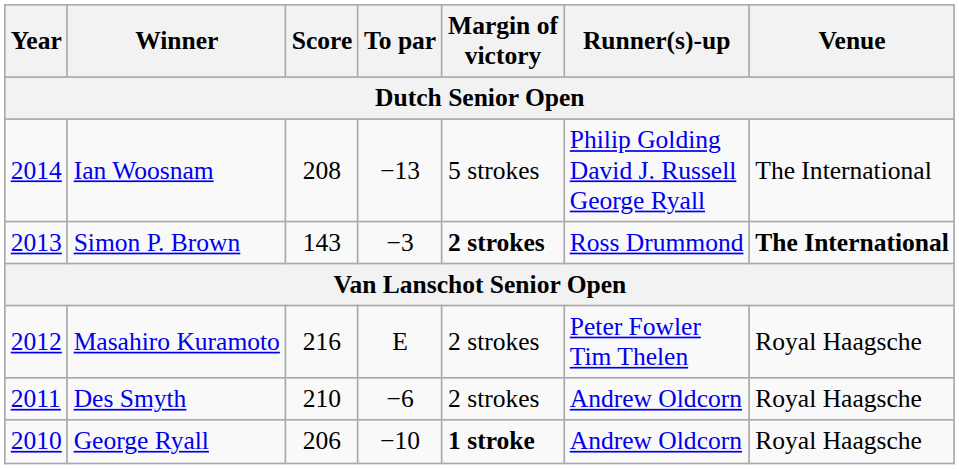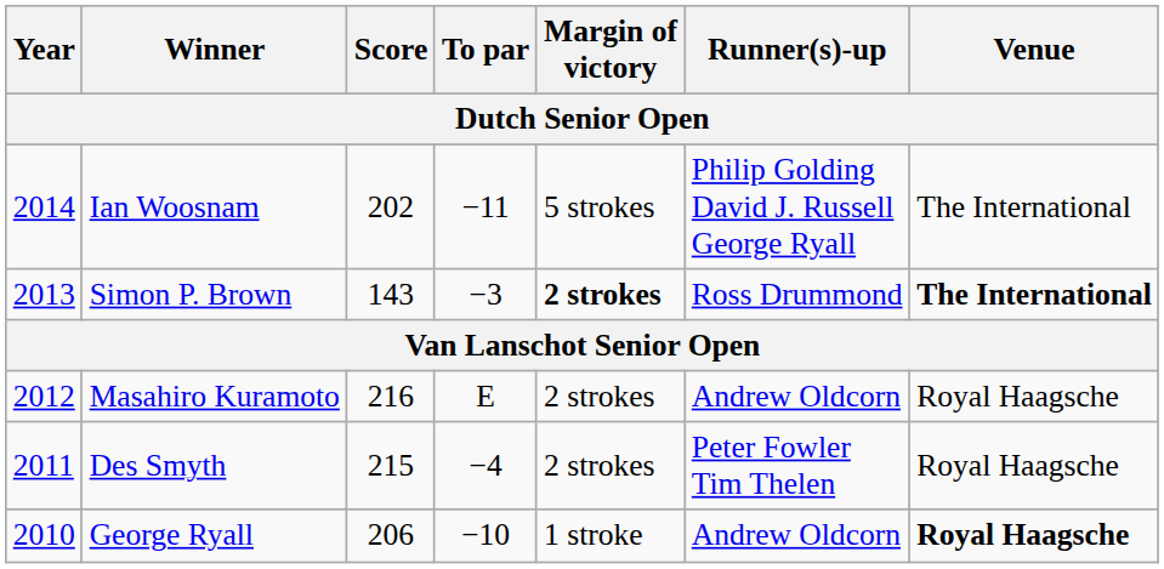Ian Woosnam | Score: 208 -> 202
Ian Woosnam | To par: −13 -> −11
Masahiro Kuramoto | Runner(s)-up: Peter Fowler Tim Thelen -> Andrew Oldcorn
Des Smyth | Score: 210 -> 215
Des Smyth | To par: −6 -> −4
Des Smyth | Runner(s)-up: Andrew Oldcorn -> Peter Fowler Tim Thelen
George Ryall | Margin of victory: bold -> normal
George Ryall | Venue: normal -> bold
